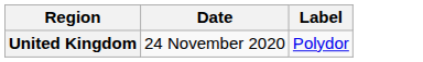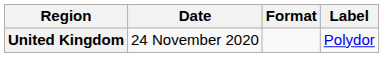+ column: Format
